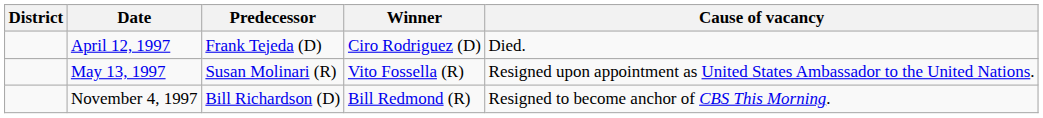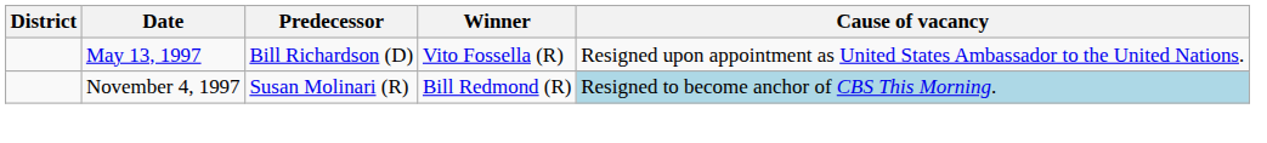- row: April 12, 1997 | Frank Tejeda (D) | Ciro Rodriguez (D) | Died.
May 13, 1997 | Predecessor: Susan Molinari (R) -> Bill Richardson (D)
November 4, 1997 | Predecessor: Bill Richardson (D) -> Susan Molinari (R)
November 4, 1997 | Cause of vacancy: no background -> lightblue background
